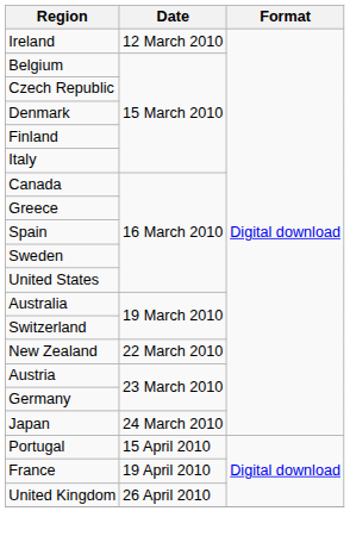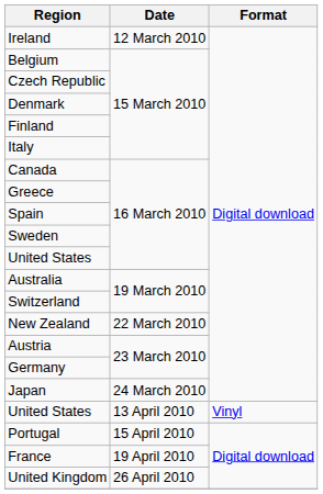+ row: United States | 13 April 2010 | Vinyl
